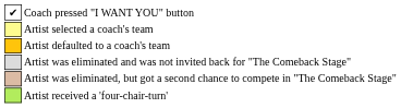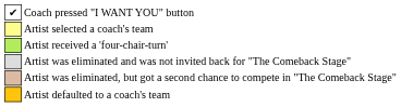rows swapped: Artist defaulted to a coach's team <-> Artist received a 'four-chair-turn'
